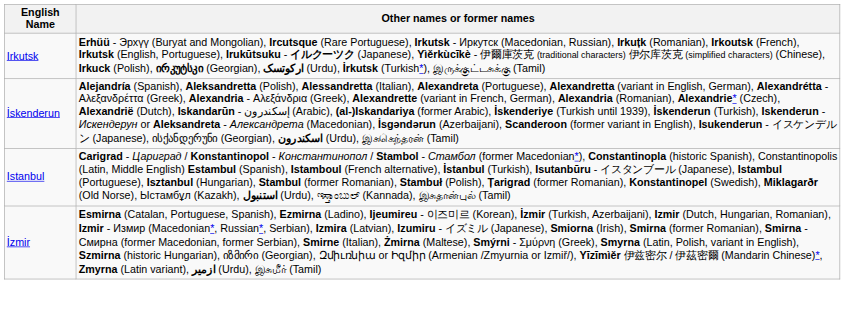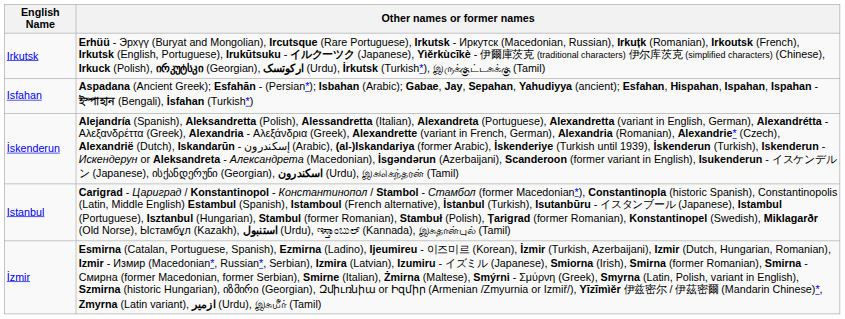+ row: Isfahan | Aspadana (Ancient Greek); Esfahān - (Persian*); Isbahan (Arabic); Gabae, Jay, Sepahan, Yahudiyya (ancient); Esfahan, Hispahan, Ispahan, Ispahan - ইস্পাহান (Bengali), İsfahan (Turkish*)
